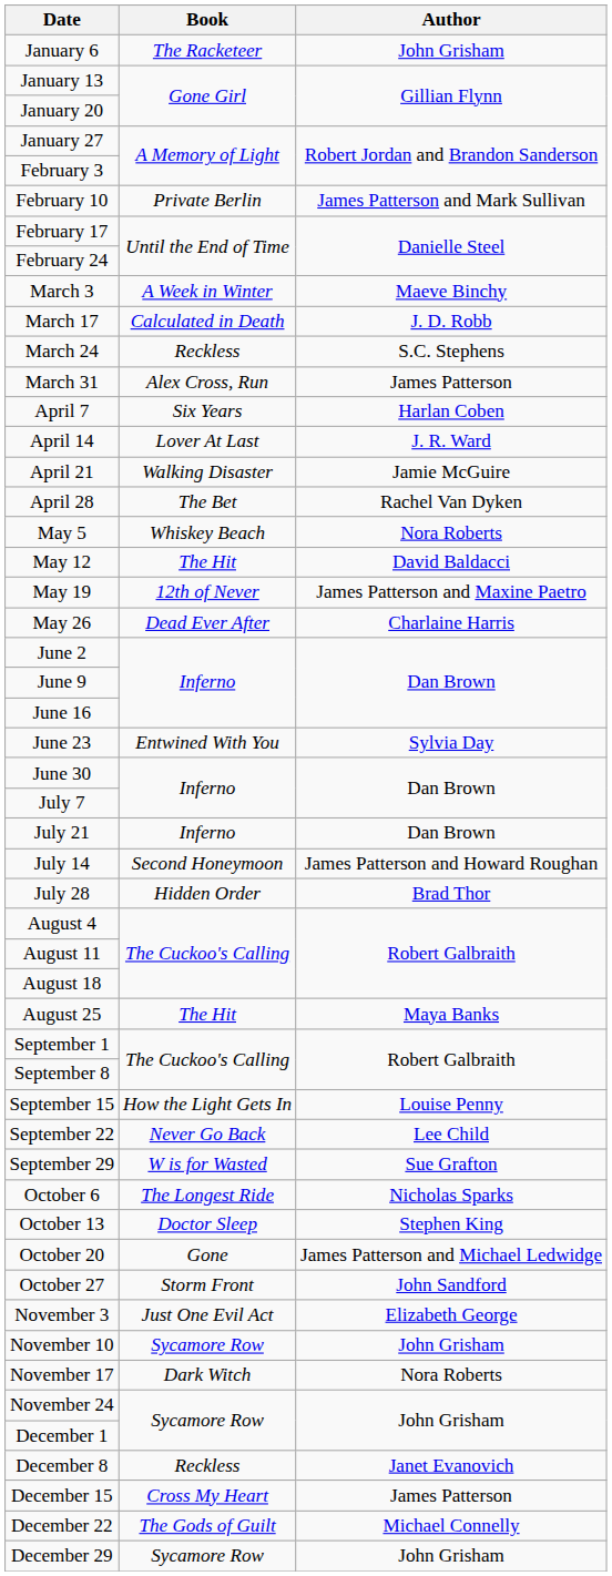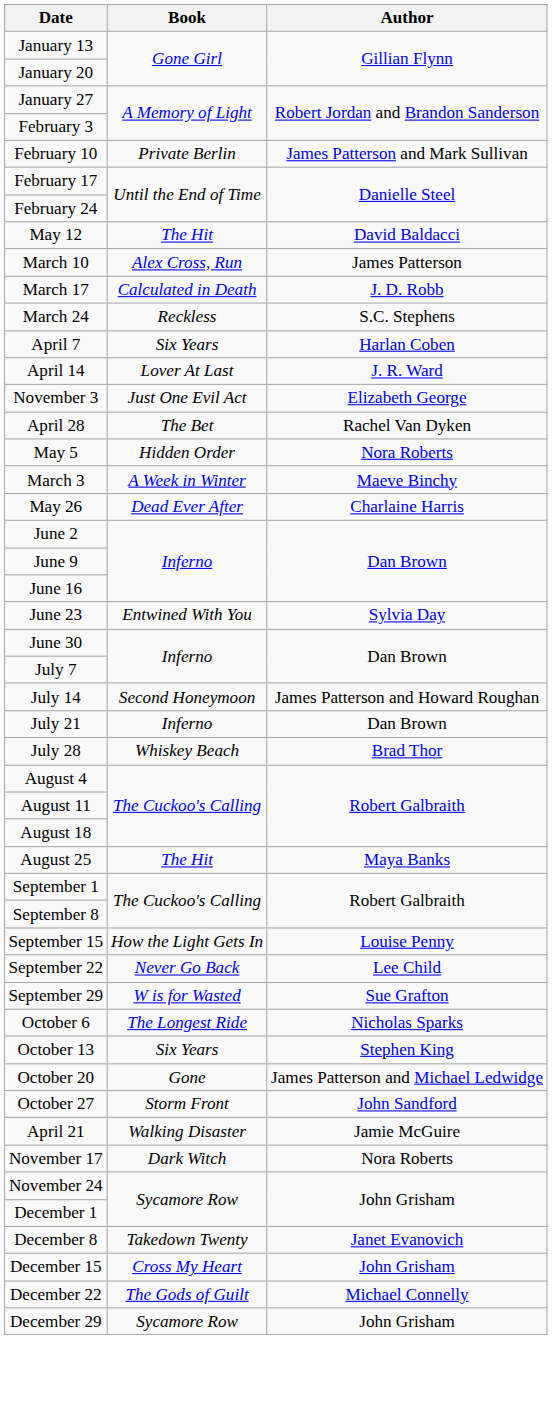- row: January 6 | The Racketeer | John Grisham
rows swapped: March 3 <-> May 12
+ row: March 10 | Alex Cross, Run | James Patterson
- row: March 31 | Alex Cross, Run | James Patterson
rows swapped: April 21 <-> November 3
May 5 | Book: Whiskey Beach -> Hidden Order
- row: May 19 | 12th of Never | James Patterson and Maxine Paetro
rows swapped: July 14 <-> July 21
July 28 | Book: Hidden Order -> Whiskey Beach
October 13 | Book: Doctor Sleep -> Six Years
- row: November 10 | Sycamore Row | John Grisham
December 8 | Book: Reckless -> Takedown Twenty
December 15 | Author: James Patterson -> John Grisham
